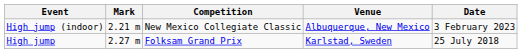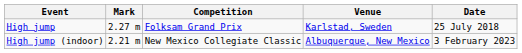rows swapped: High jump <-> High jump (indoor)
